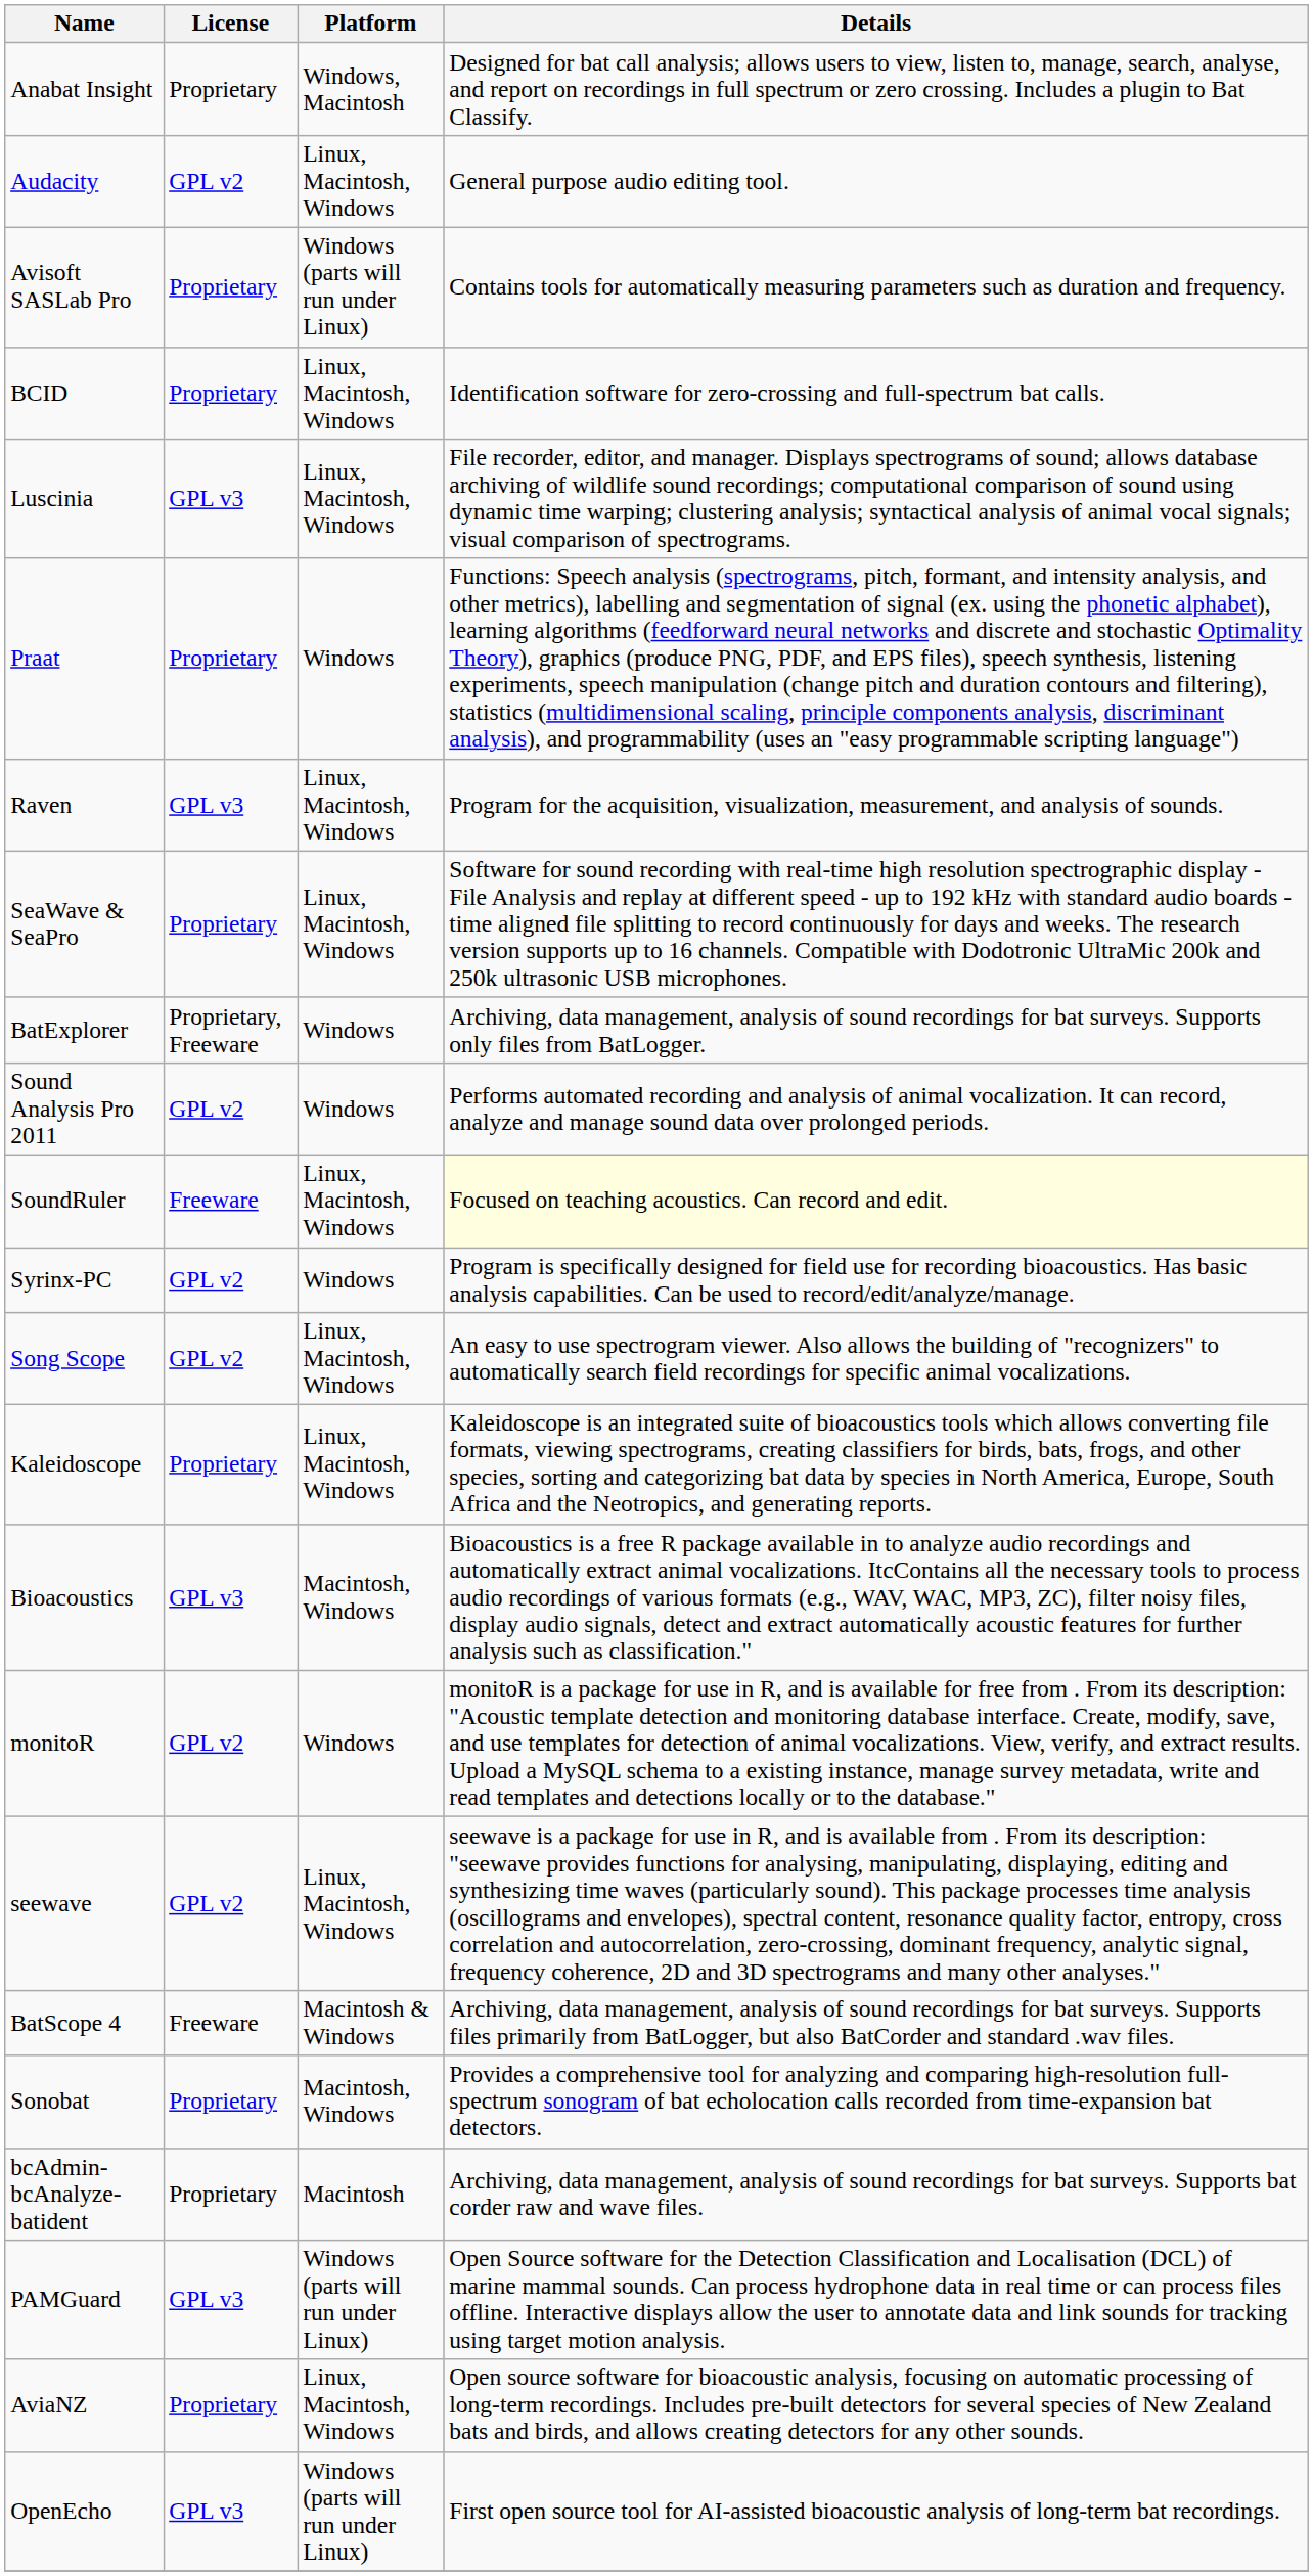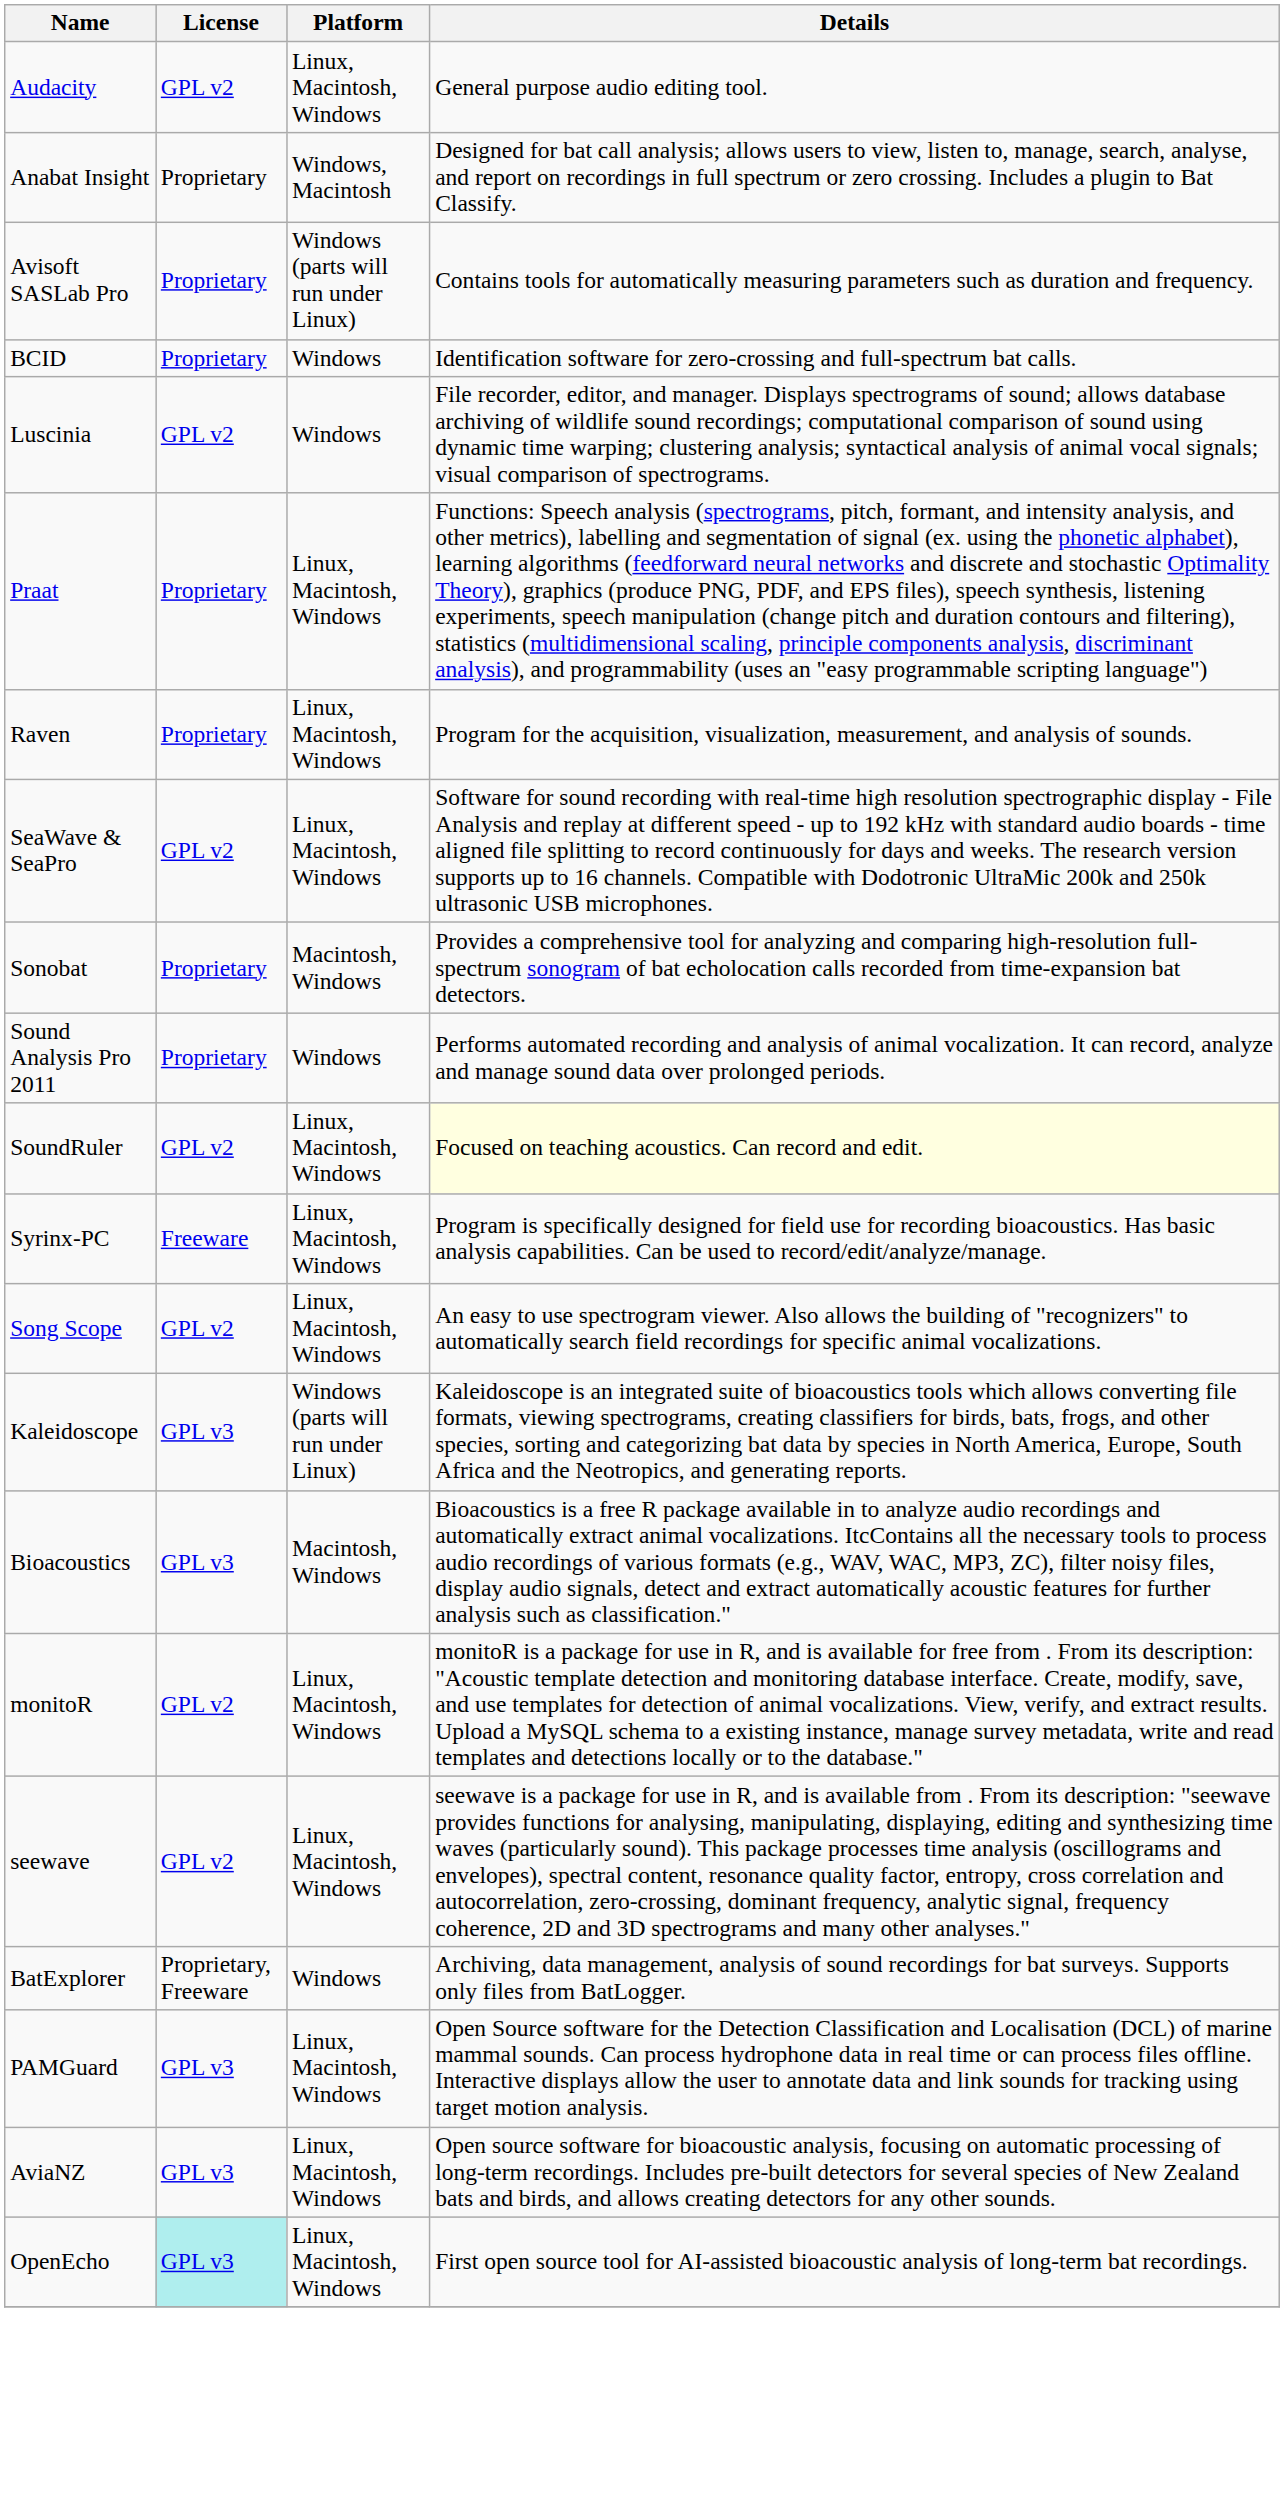rows swapped: Audacity <-> Anabat Insight
BCID | Platform: Linux, Macintosh, Windows -> Windows
Luscinia | License: GPL v3 -> GPL v2
Luscinia | Platform: Linux, Macintosh, Windows -> Windows
Praat | Platform: Windows -> Linux, Macintosh, Windows
Raven | License: GPL v3 -> Proprietary
SeaWave & SeaPro | License: Proprietary -> GPL v2
rows swapped: Sonobat <-> BatExplorer
Sound Analysis Pro 2011 | License: GPL v2 -> Proprietary
SoundRuler | License: Freeware -> GPL v2
Syrinx-PC | License: GPL v2 -> Freeware
Syrinx-PC | Platform: Windows -> Linux, Macintosh, Windows
Kaleidoscope | License: Proprietary -> GPL v3
Kaleidoscope | Platform: Linux, Macintosh, Windows -> Windows (parts will run under Linux)
monitoR | Platform: Windows -> Linux, Macintosh, Windows
- row: BatScope 4 | Freeware | Macintosh & Windows | Archiving, data management, analysis of sound recordings for bat surveys. Supports files primarily from BatLogger, but also BatCorder and standard .wav files.
- row: bcAdmin-bcAnalyze-batident | Proprietary | Macintosh | Archiving, data management, analysis of sound recordings for bat surveys. Supports bat corder raw and wave files.
PAMGuard | Platform: Windows (parts will run under Linux) -> Linux, Macintosh, Windows
AviaNZ | License: Proprietary -> GPL v3
OpenEcho | License: no background -> paleturquoise background
OpenEcho | Platform: Windows (parts will run under Linux) -> Linux, Macintosh, Windows
